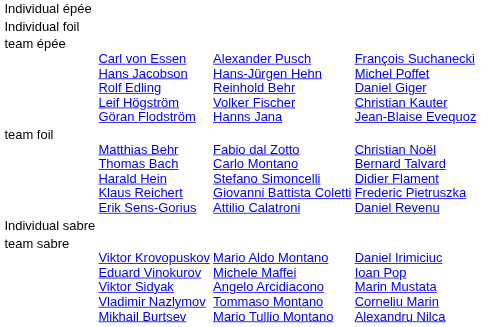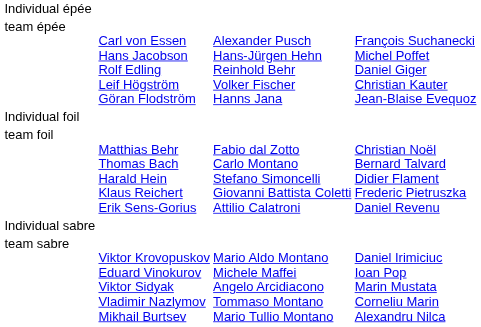rows swapped: team épée <-> Individual foil
